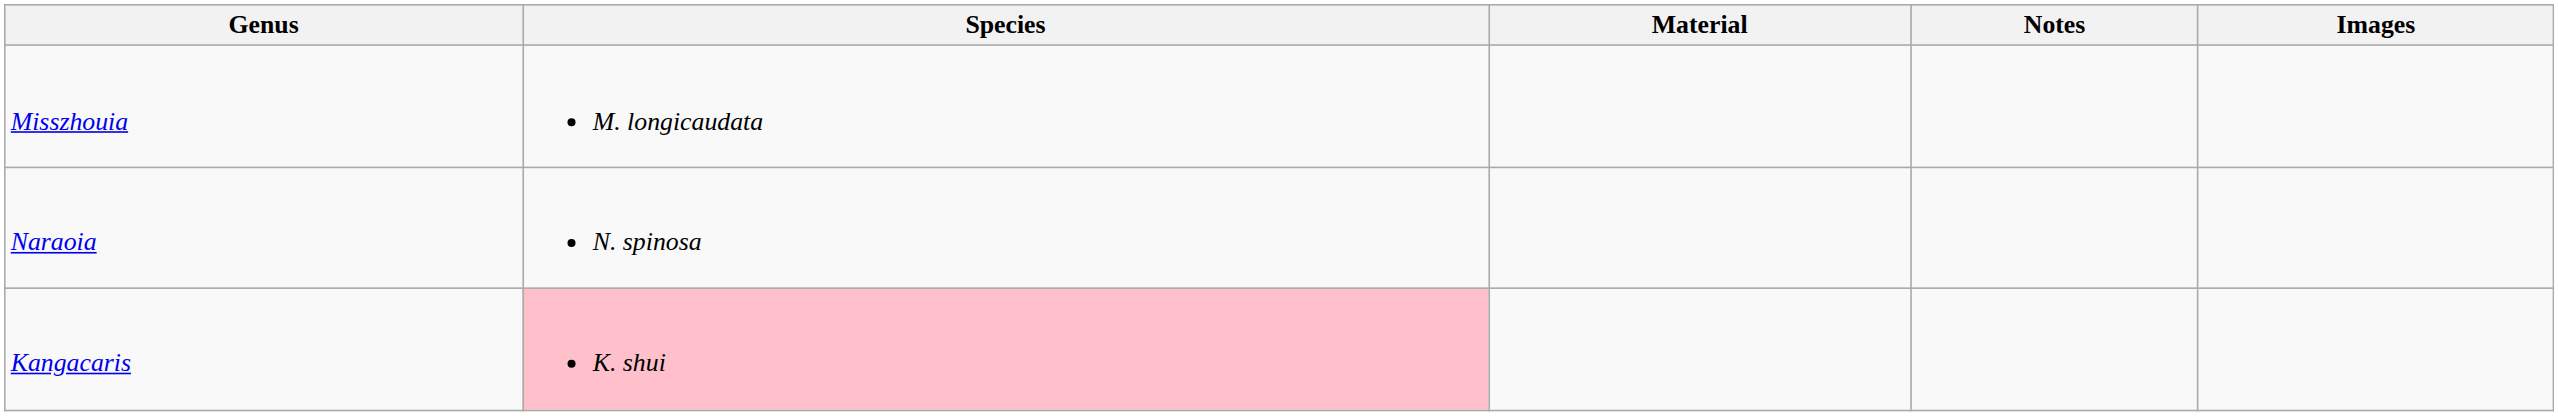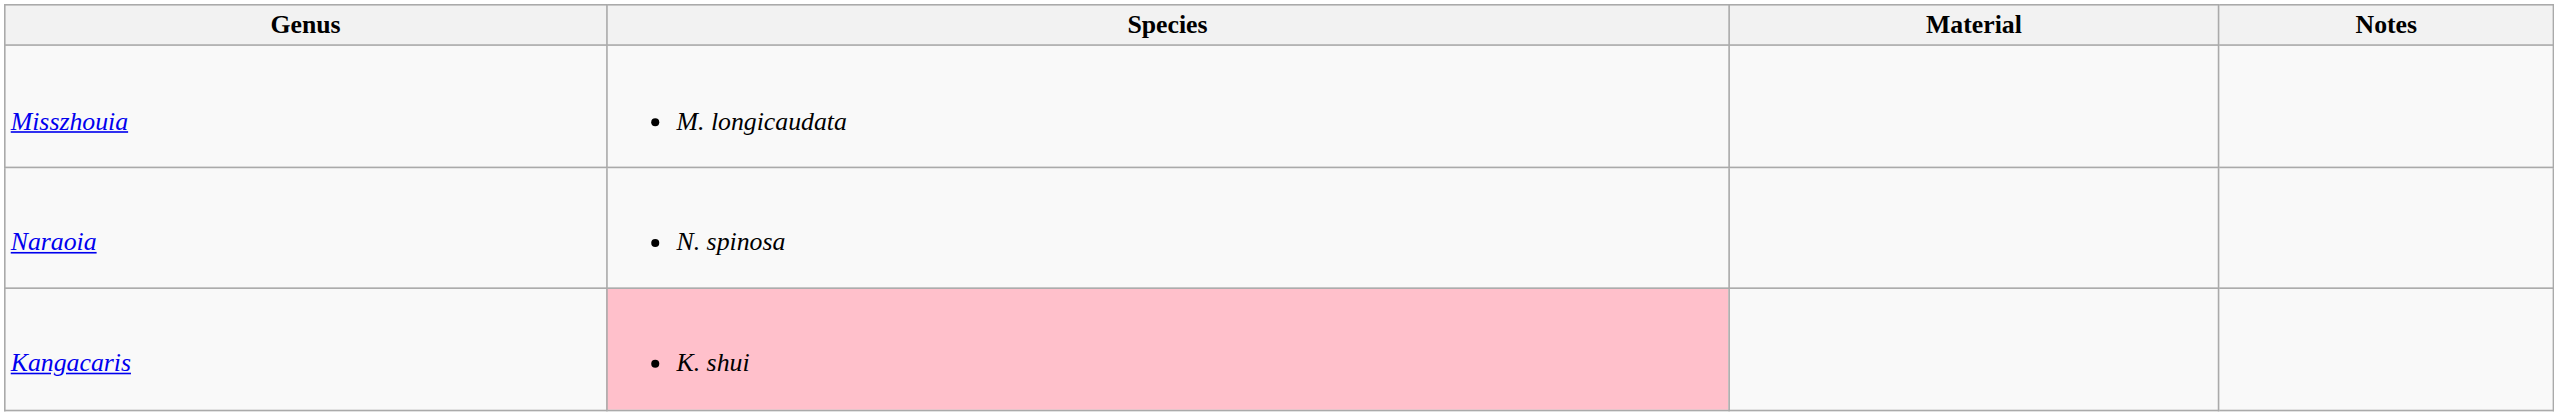- column: Images
